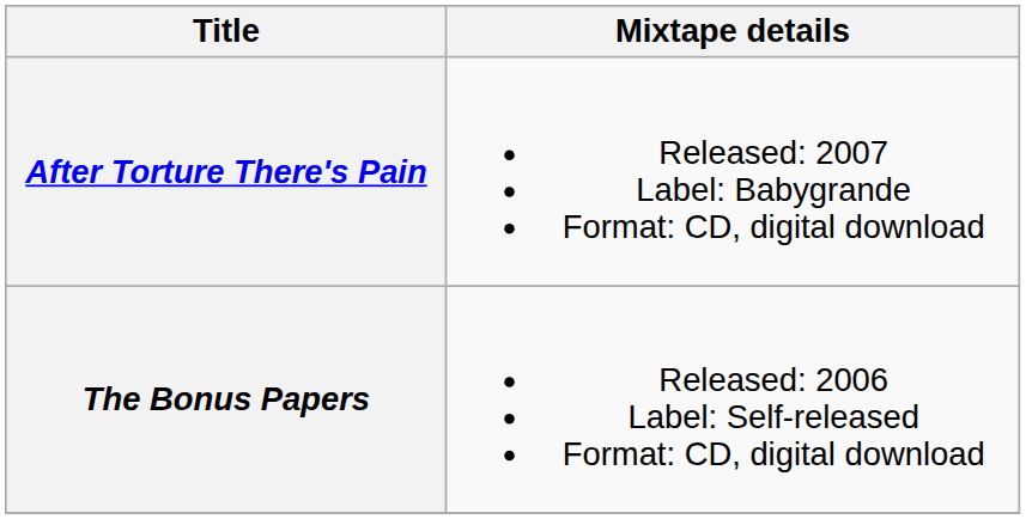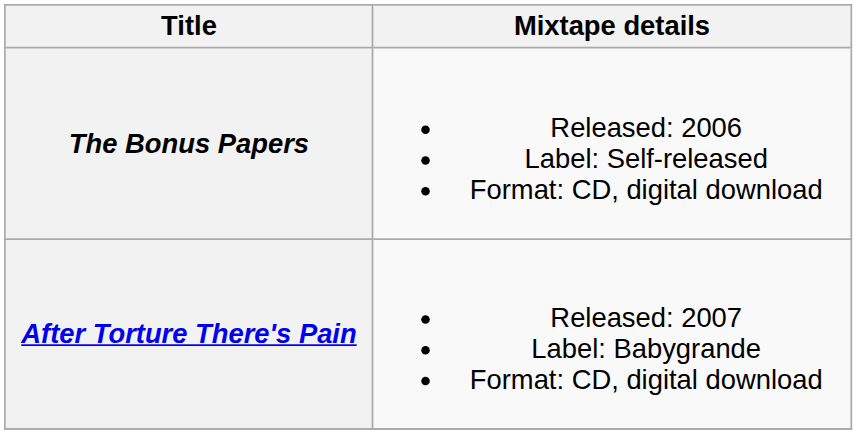rows swapped: The Bonus Papers <-> After Torture There's Pain
